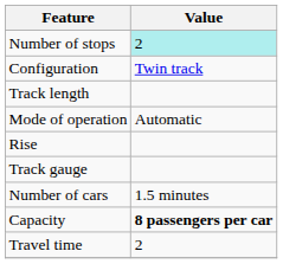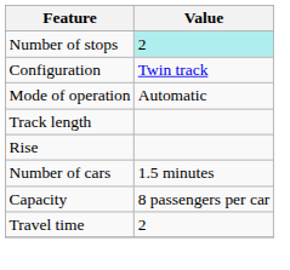rows swapped: Mode of operation <-> Track length
- row: Track gauge
Capacity | Value: bold -> normal
